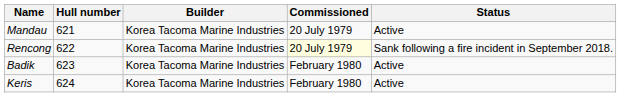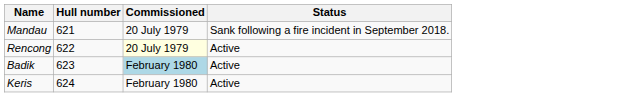- column: Builder | Korea Tacoma Marine Industries | Korea Tacoma Marine Industries | Korea Tacoma Marine Industries | Korea Tacoma Marine Industries
Mandau | Status: Active -> Sank following a fire incident in September 2018.
Rencong | Status: Sank following a fire incident in September 2018. -> Active
Badik | Commissioned: no background -> lightblue background
